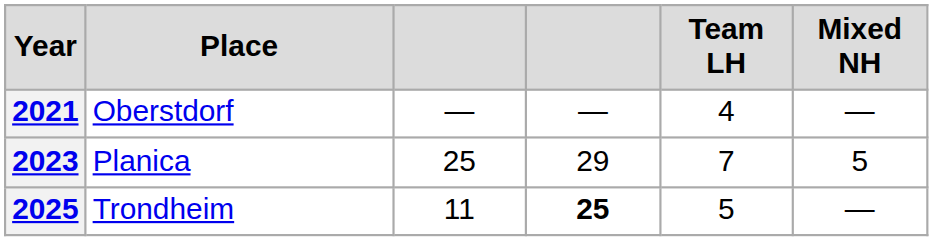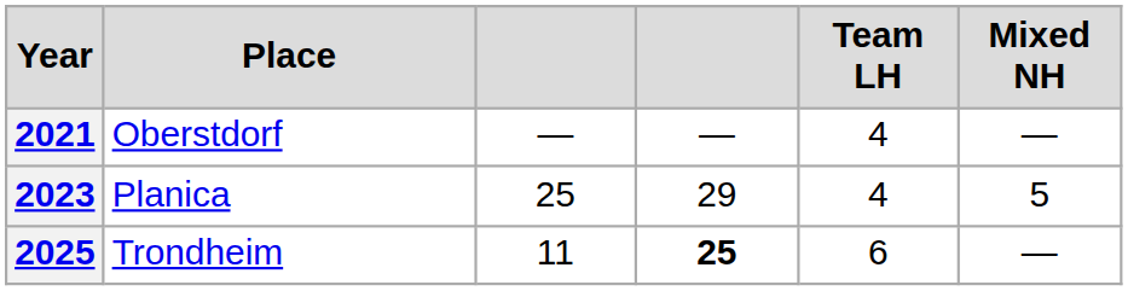2023 | Team LH: 7 -> 4
2025 | Team LH: 5 -> 6
